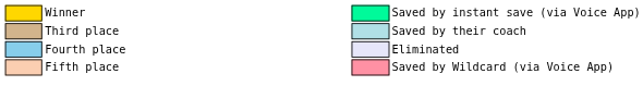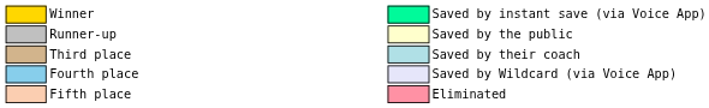+ row: Runner-up | Saved by the public
Fourth place | column 10: Eliminated -> Saved by Wildcard (via Voice App)
Fifth place | column 10: Saved by Wildcard (via Voice App) -> Eliminated
